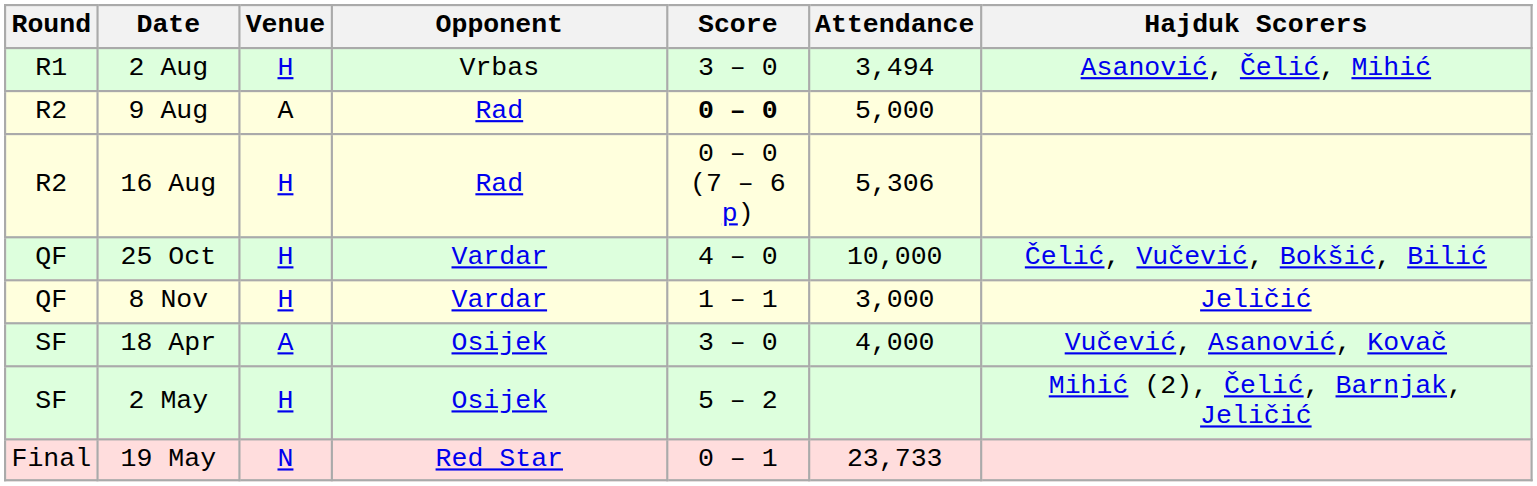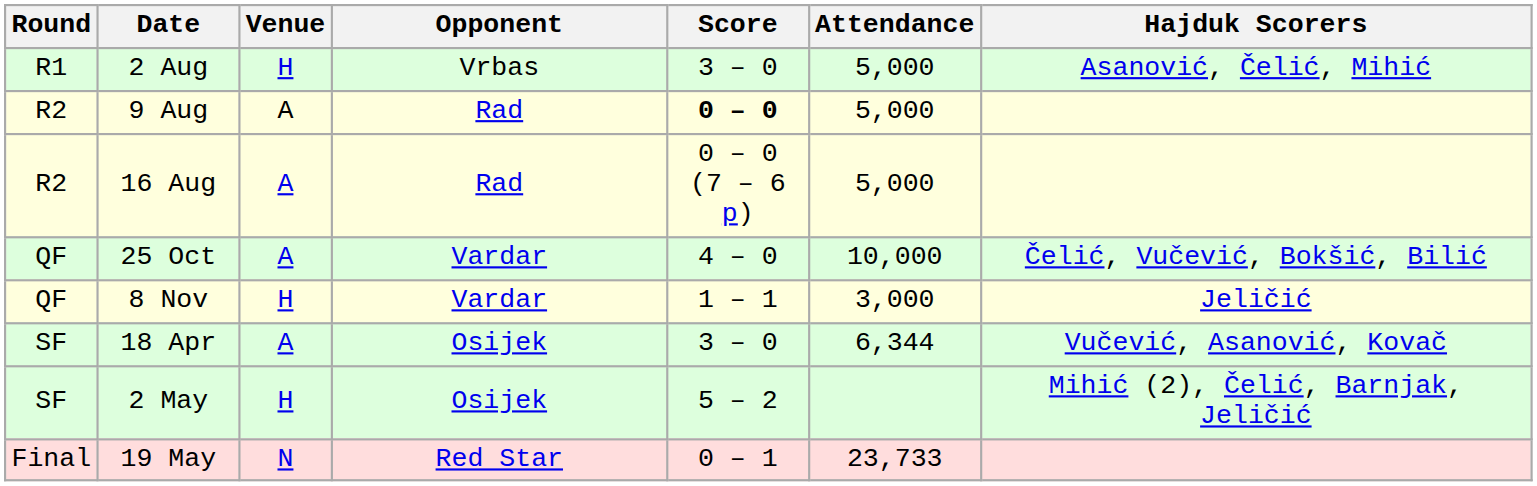2 Aug | Attendance: 3,494 -> 5,000
16 Aug | Venue: H -> A
16 Aug | Attendance: 5,306 -> 5,000
25 Oct | Venue: H -> A
18 Apr | Attendance: 4,000 -> 6,344
